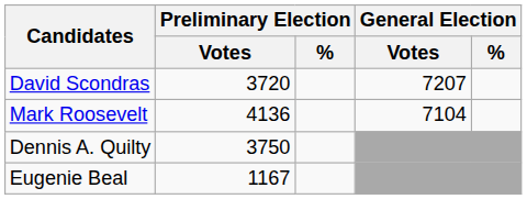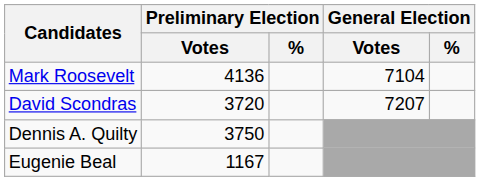rows swapped: David Scondras <-> Mark Roosevelt
